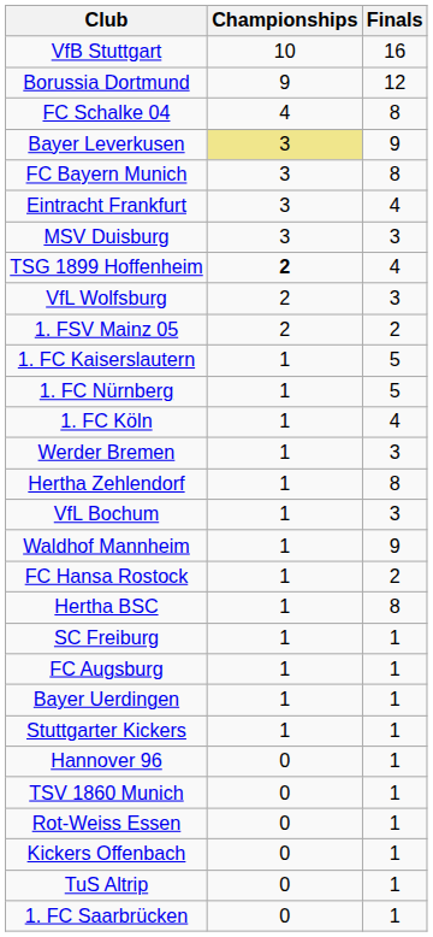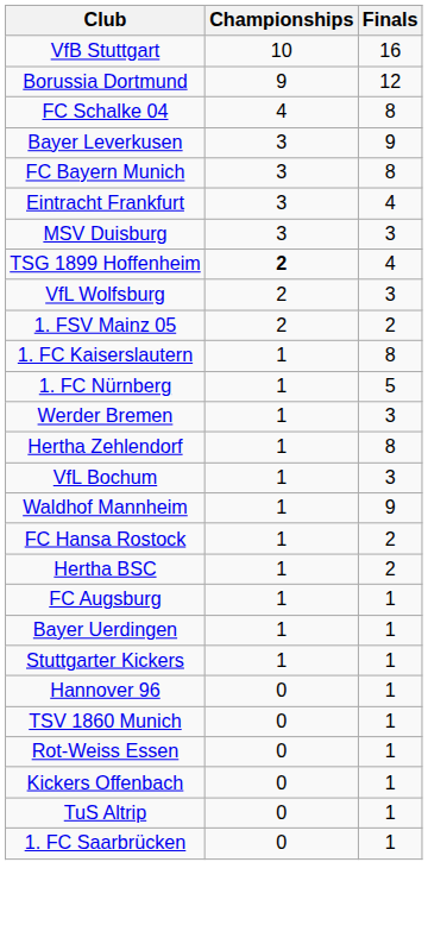Bayer Leverkusen | Championships: khaki background -> no background
1. FC Kaiserslautern | Finals: 5 -> 8
- row: 1. FC Köln | 1 | 4
Hertha BSC | Finals: 8 -> 2
- row: SC Freiburg | 1 | 1
